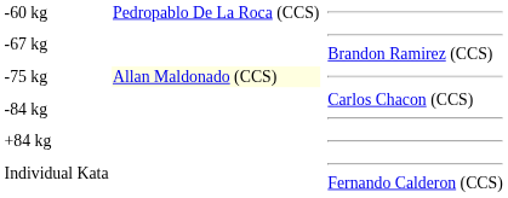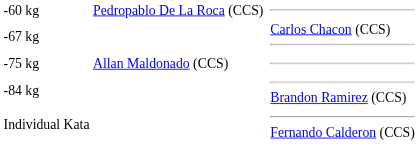-67 kg | column 4: Brandon Ramirez (CCS) -> Carlos Chacon (CCS)
-75 kg | column 2: lightyellow background -> no background
-84 kg | column 4: Carlos Chacon (CCS) -> Brandon Ramirez (CCS)
- row: +84 kg
